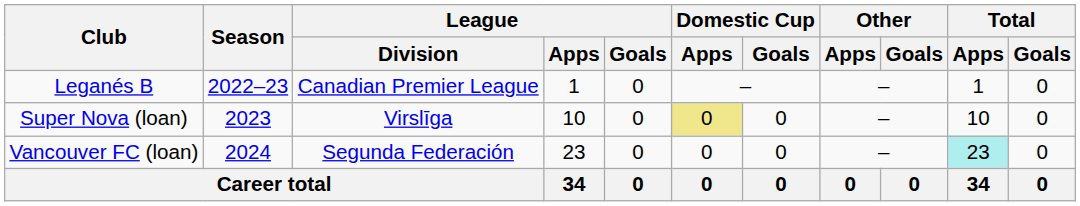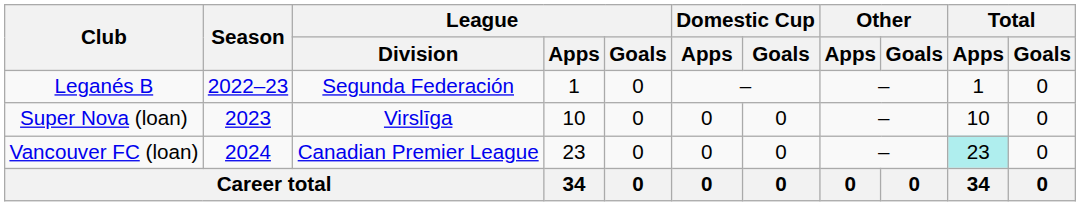Leganés B | League / Division: Canadian Premier League -> Segunda Federación
Super Nova (loan) | Domestic Cup / Apps: khaki background -> no background
Vancouver FC (loan) | League / Division: Segunda Federación -> Canadian Premier League
